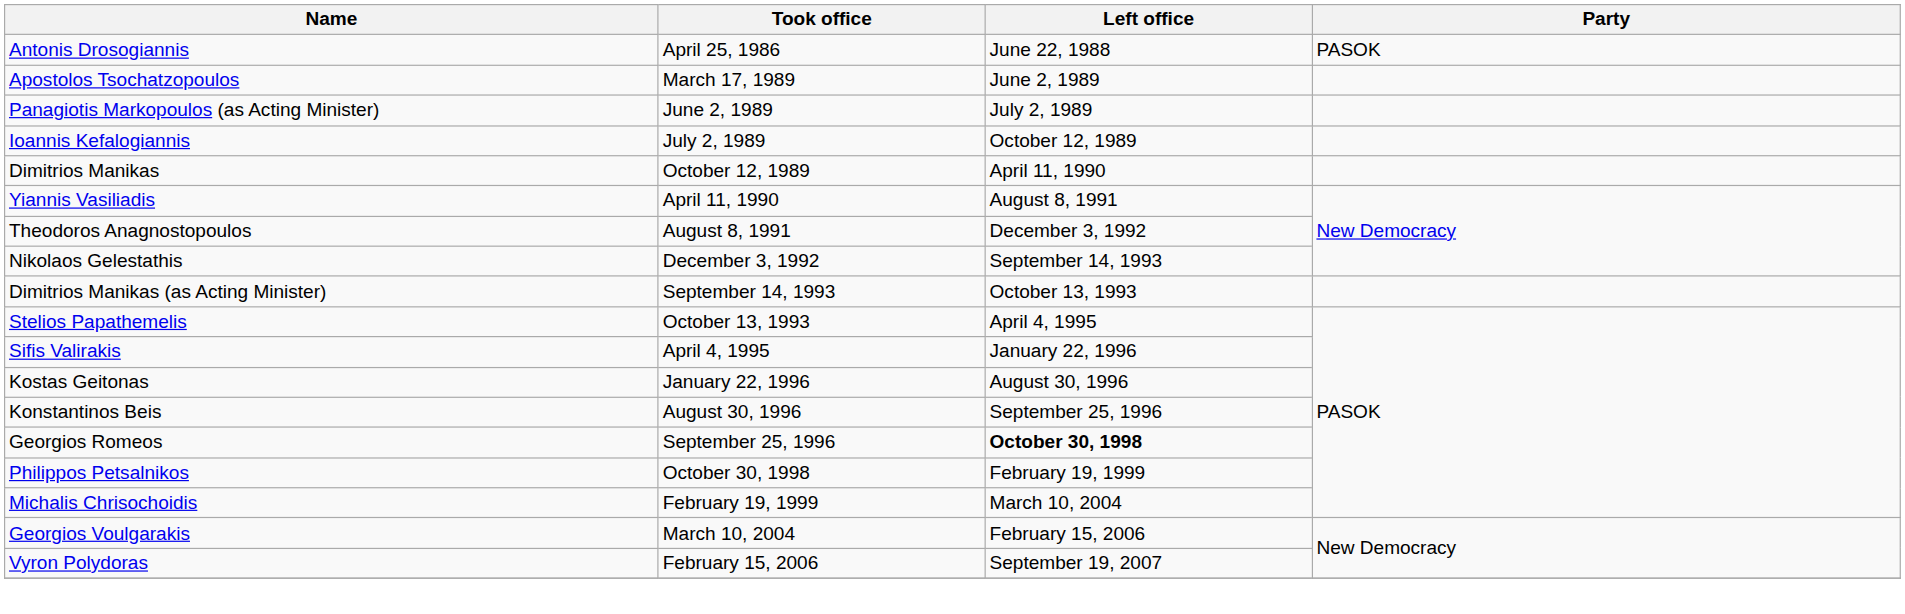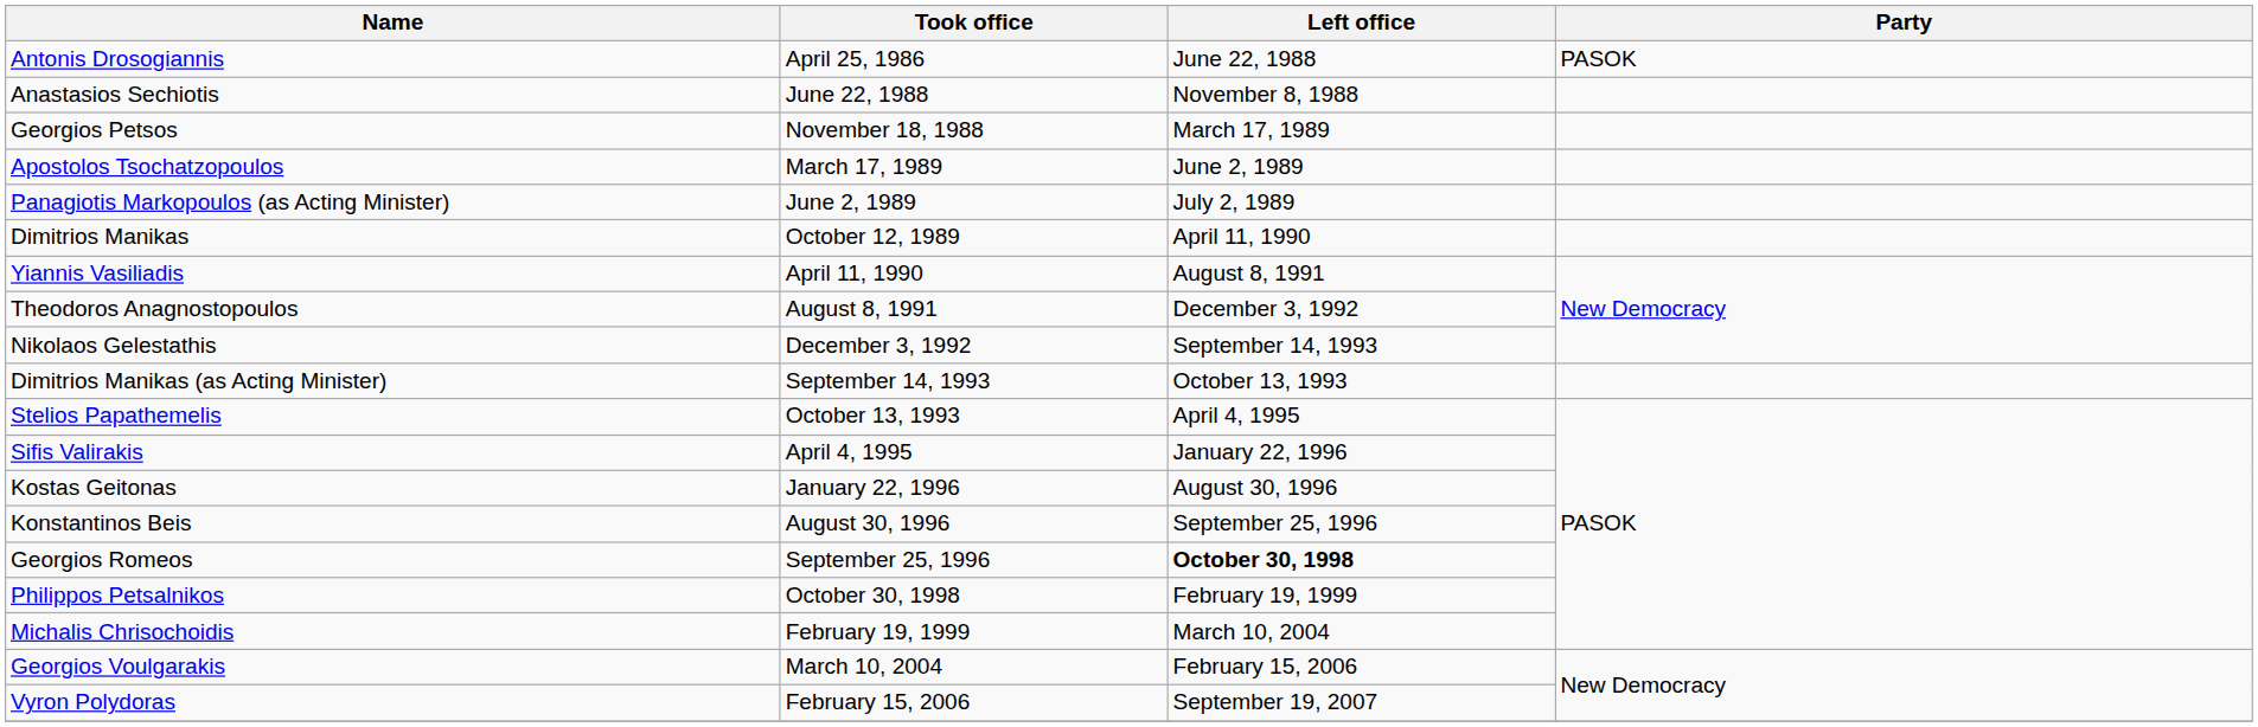+ row: Anastasios Sechiotis | June 22, 1988 | November 8, 1988
+ row: Georgios Petsos | November 18, 1988 | March 17, 1989
- row: Ioannis Kefalogiannis | July 2, 1989 | October 12, 1989
